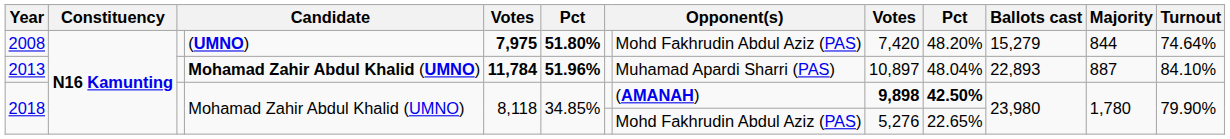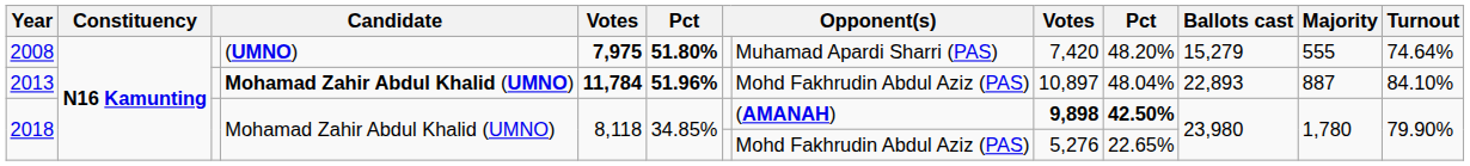2008 | column 8: Mohd Fakhrudin Abdul Aziz (PAS) -> Muhamad Apardi Sharri (PAS)
2008 | Majority: 844 -> 555
2013 | column 8: Muhamad Apardi Sharri (PAS) -> Mohd Fakhrudin Abdul Aziz (PAS)
